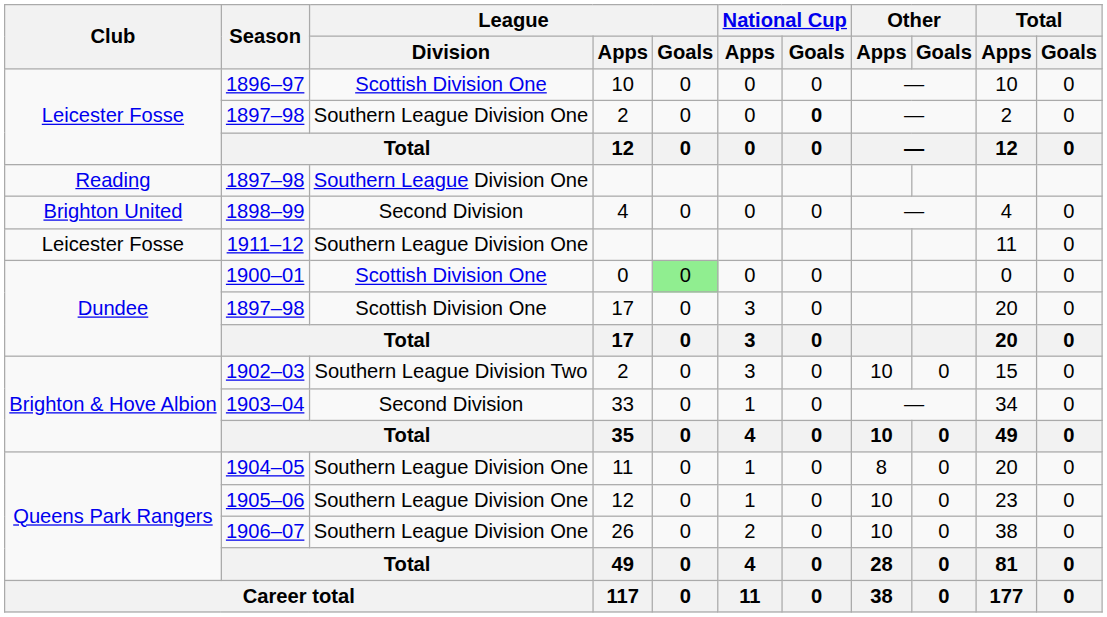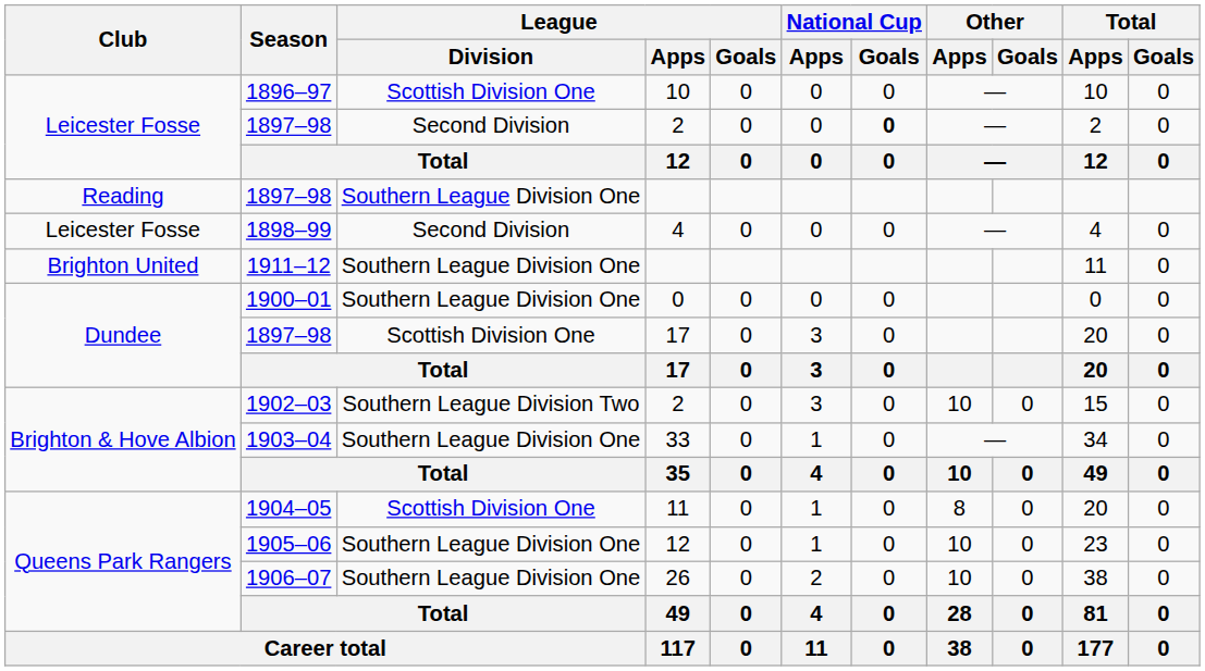1897–98 / 2 | League / Division: Southern League Division One -> Second Division
1898–99 | Club: Brighton United -> Leicester Fosse
1911–12 | Club: Leicester Fosse -> Brighton United
1900–01 | League / Division: Scottish Division One -> Southern League Division One
1900–01 | League / Goals: lightgreen background -> no background
1903–04 | League / Division: Second Division -> Southern League Division One
1904–05 | League / Division: Southern League Division One -> Scottish Division One
